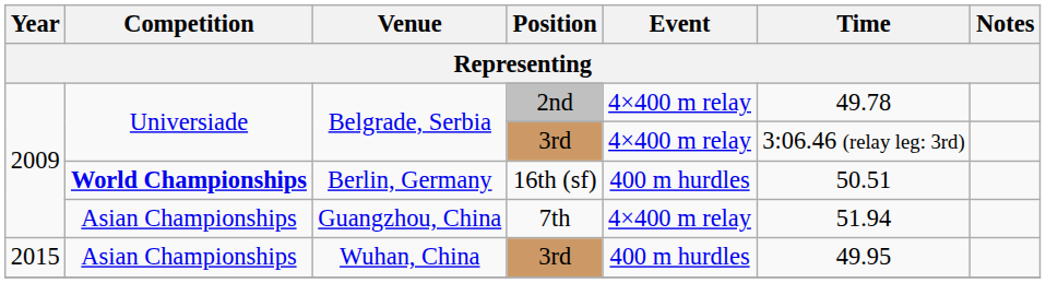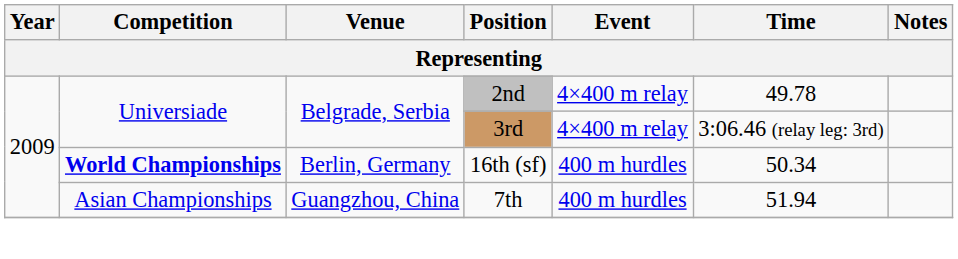Berlin, Germany | Time: 50.51 -> 50.34
Guangzhou, China | Event: 4×400 m relay -> 400 m hurdles
- row: 2015 | Asian Championships | Wuhan, China | 3rd | 400 m hurdles | 49.95
